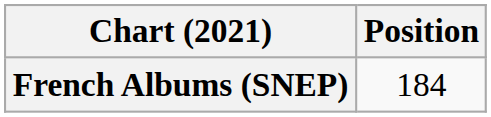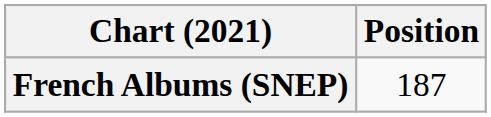French Albums (SNEP) | Position: 184 -> 187
